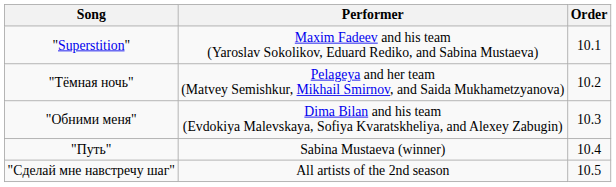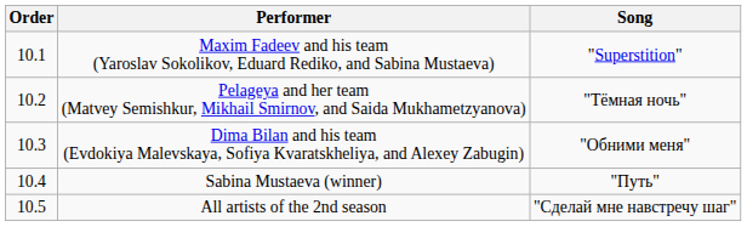columns swapped: Order <-> Song
